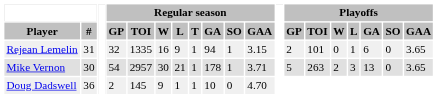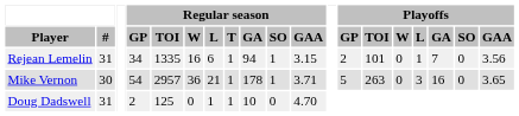Rejean Lemelin | Regular season / GP: 32 -> 34
Rejean Lemelin | Regular season / L: 9 -> 6
Rejean Lemelin | Playoffs / GA: 6 -> 7
Rejean Lemelin | Playoffs / GAA: 3.65 -> 3.56
Mike Vernon | Regular season / W: 30 -> 36
Mike Vernon | Playoffs / W: 2 -> 0
Mike Vernon | Playoffs / GA: 13 -> 16
Doug Dadswell | #: 36 -> 31
Doug Dadswell | Regular season / TOI: 145 -> 125
Doug Dadswell | Regular season / W: 9 -> 0
